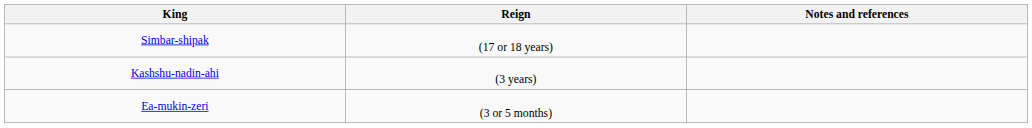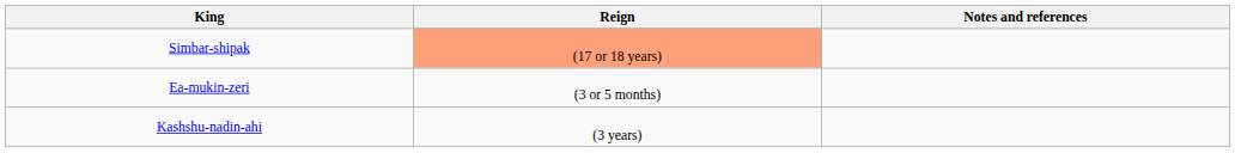Simbar-shipak | Reign: no background -> lightsalmon background
rows swapped: Ea-mukin-zeri <-> Kashshu-nadin-ahi
